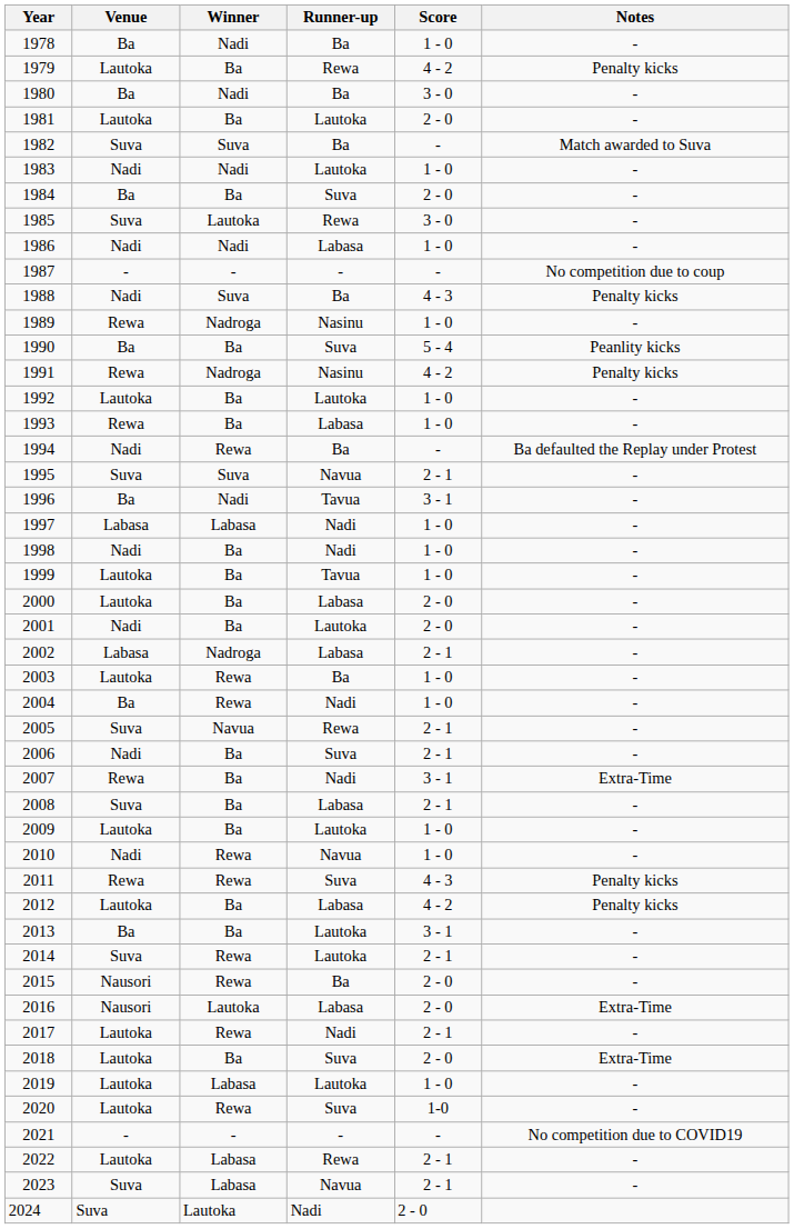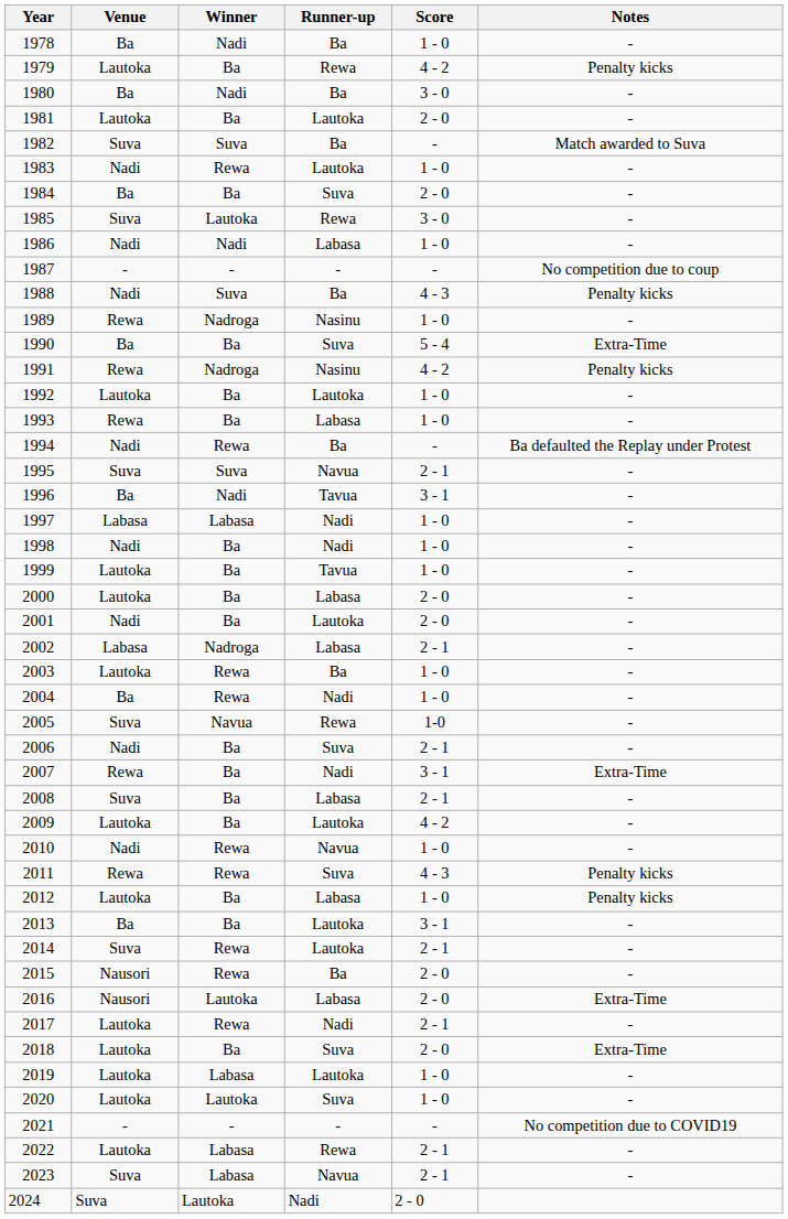1983 | Winner: Nadi -> Rewa
1990 | Notes: Peanlity kicks -> Extra-Time
2005 | Score: 2 - 1 -> 1-0
2009 | Score: 1 - 0 -> 4 - 2
2012 | Score: 4 - 2 -> 1 - 0
2020 | Winner: Rewa -> Lautoka
2020 | Score: 1-0 -> 1 - 0
